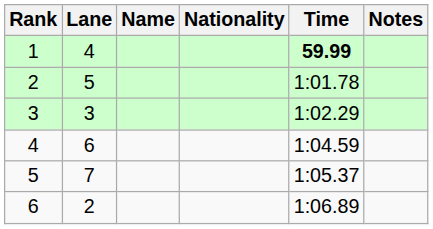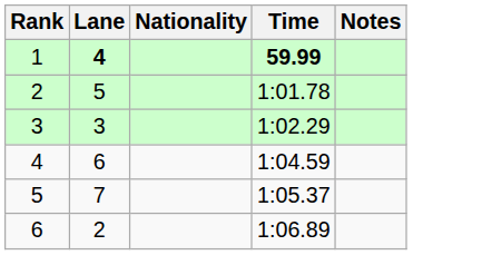- column: Name
1 | Lane: normal -> bold
